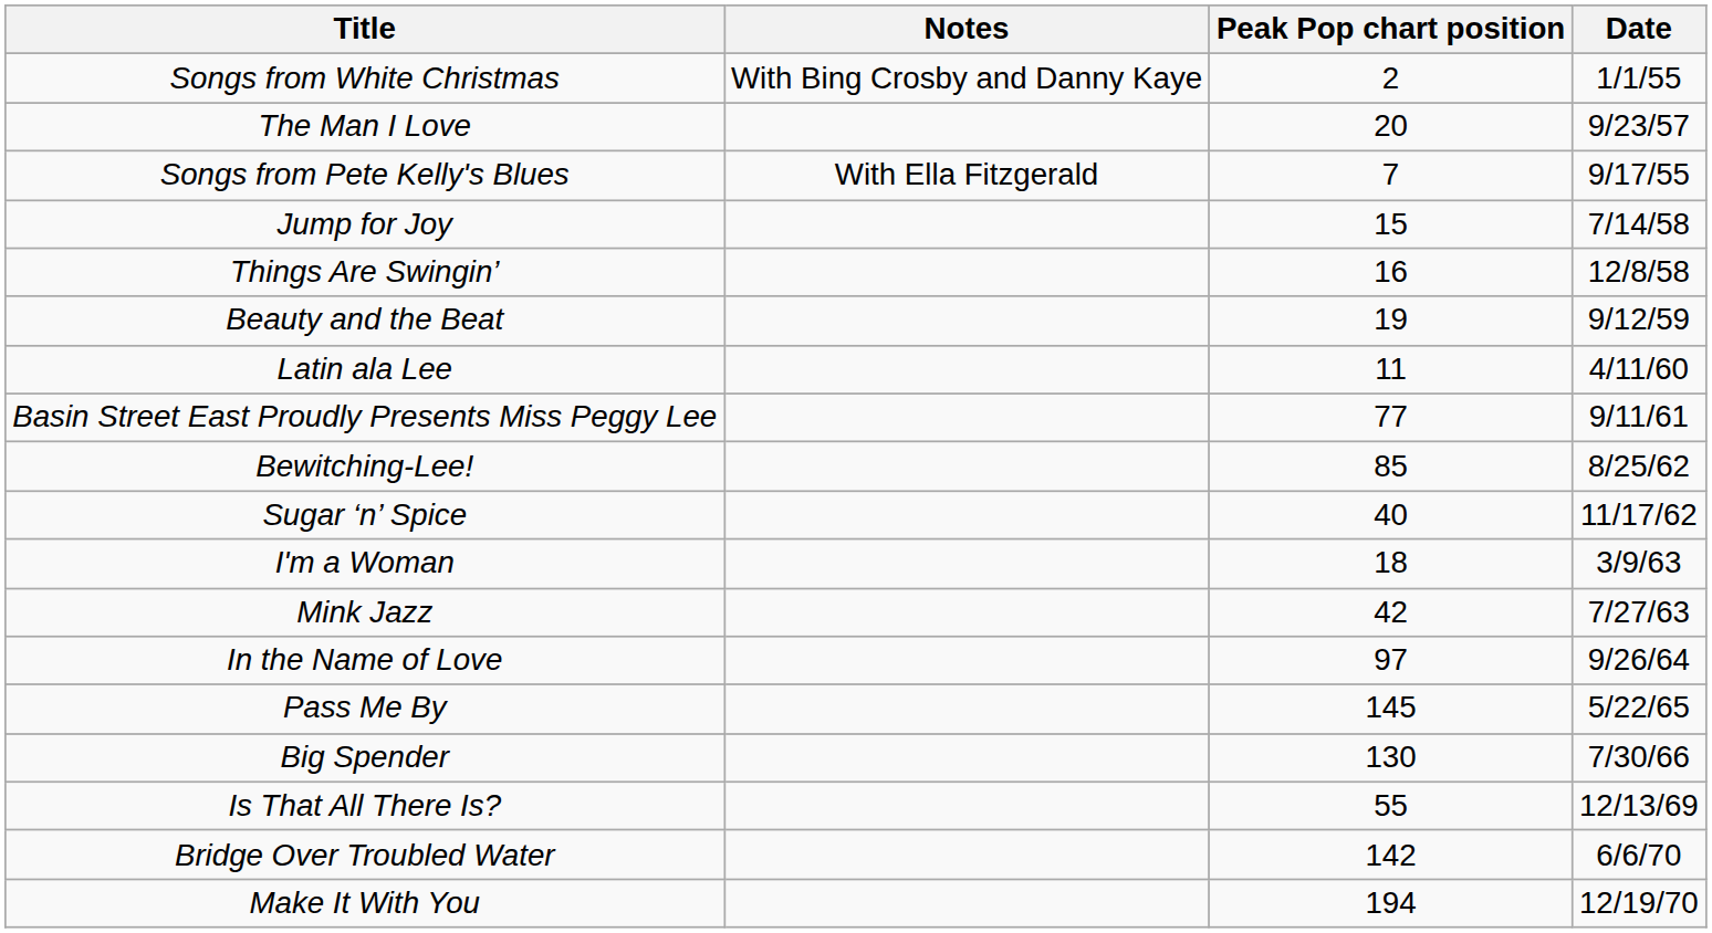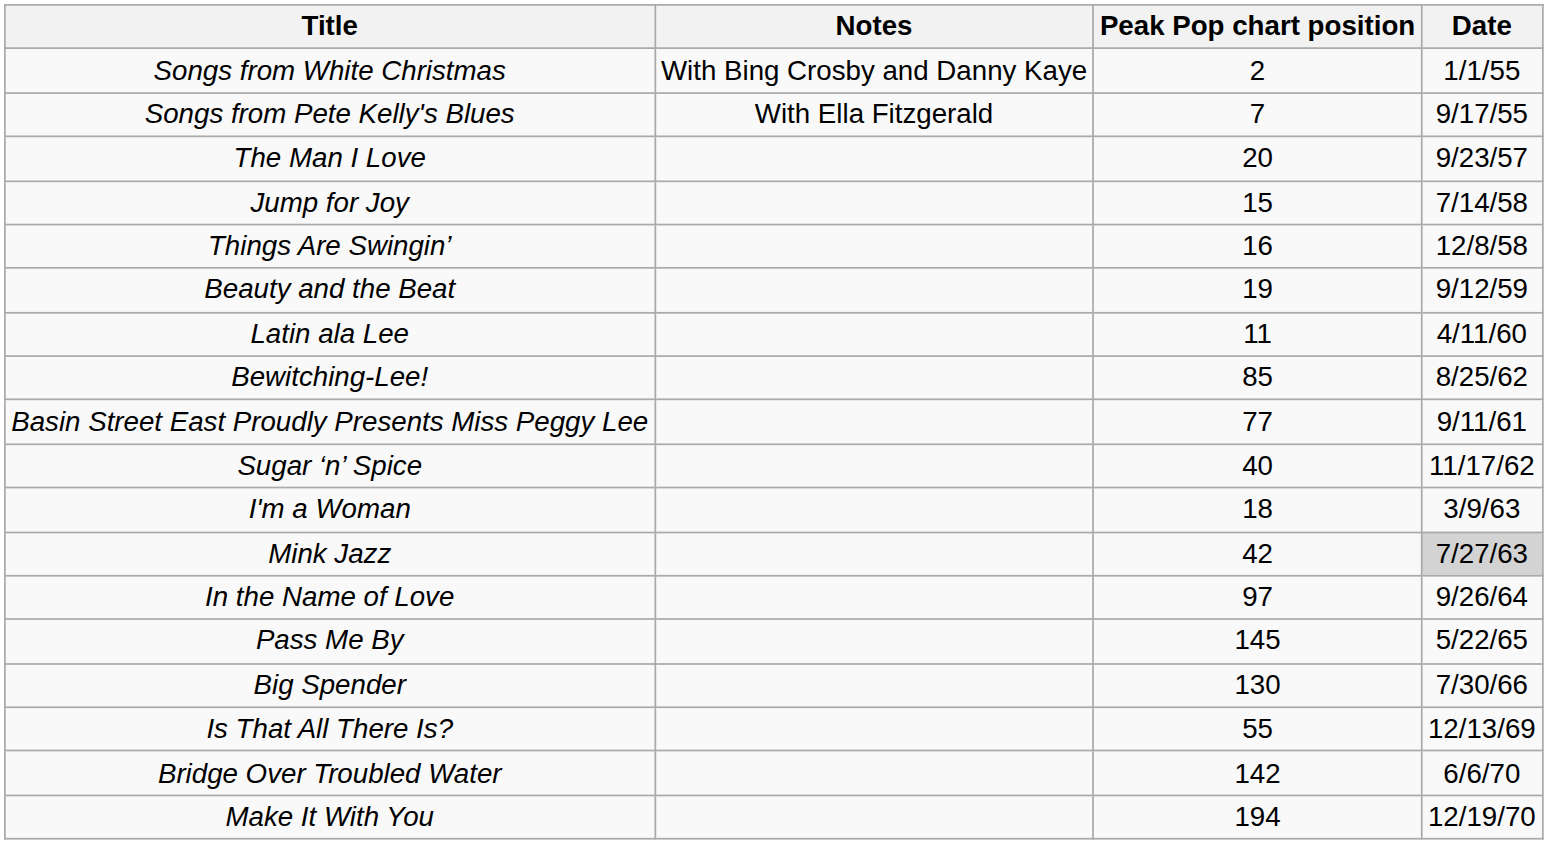rows swapped: Songs from Pete Kelly's Blues <-> The Man I Love
rows swapped: Basin Street East Proudly Presents Miss Peggy Lee <-> Bewitching-Lee!
Mink Jazz | Date: no background -> lightgrey background
